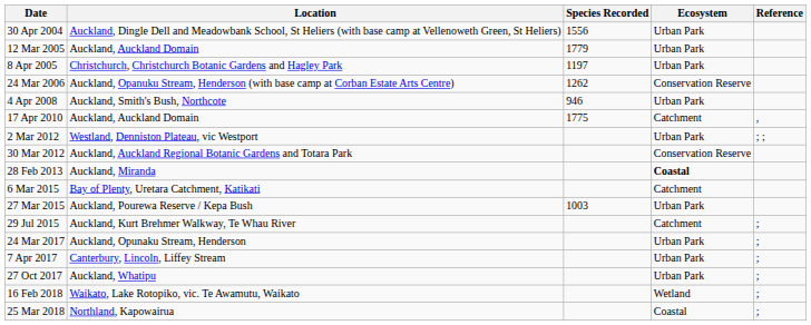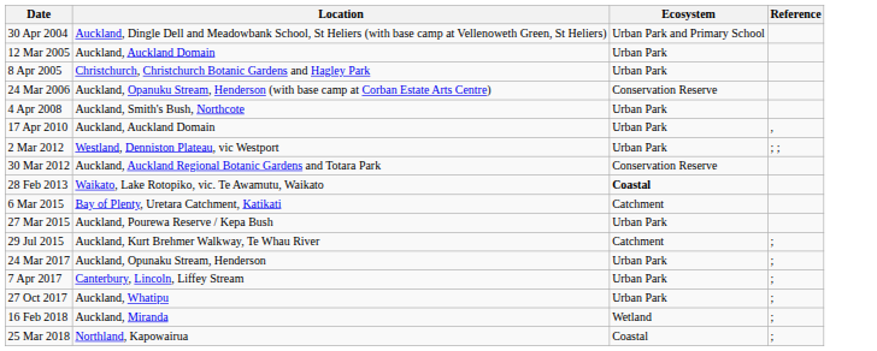- column: Species Recorded | 1556 | 1779 | 1197 | 1262 | 946 | 1775 | 1003
30 Apr 2004 | Ecosystem: Urban Park -> Urban Park and Primary School
17 Apr 2010 | Ecosystem: Catchment -> Urban Park
28 Feb 2013 | Location: Auckland, Miranda -> Waikato, Lake Rotopiko, vic. Te Awamutu, Waikato
16 Feb 2018 | Location: Waikato, Lake Rotopiko, vic. Te Awamutu, Waikato -> Auckland, Miranda
